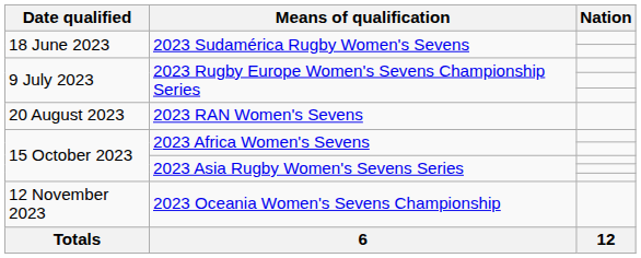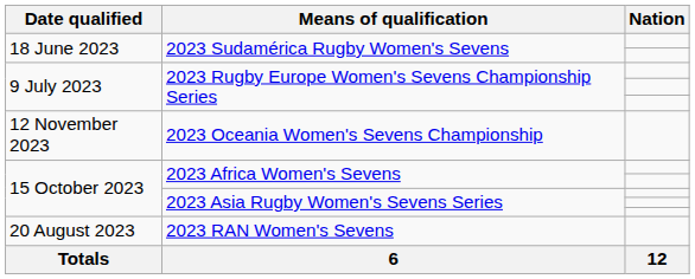rows swapped: 2023 RAN Women's Sevens <-> 2023 Oceania Women's Sevens Championship
